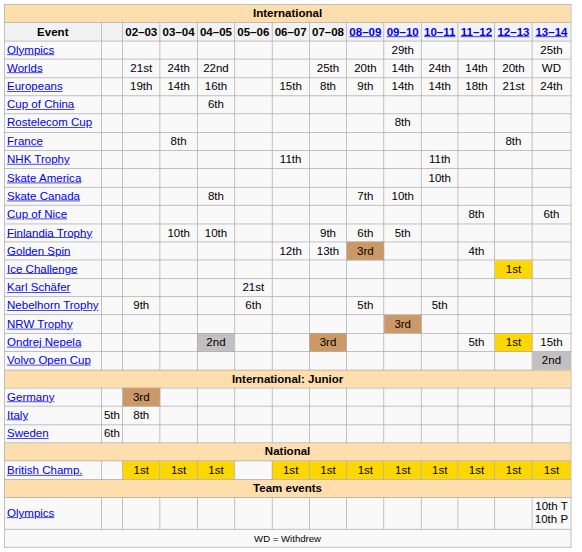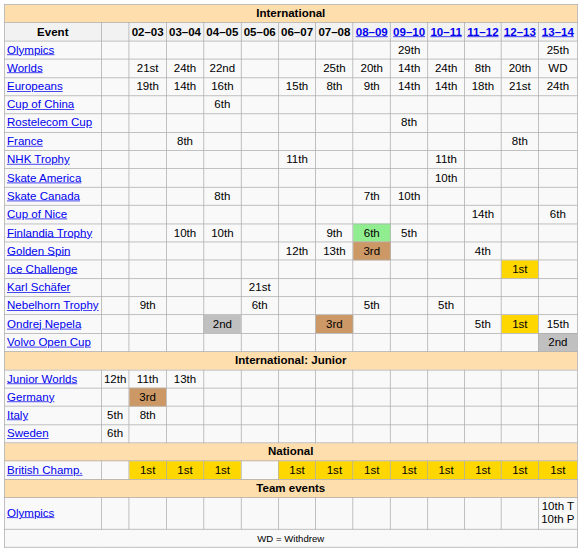Worlds | 11–12: 14th -> 8th
Cup of Nice | 11–12: 8th -> 14th
Finlandia Trophy | 08–09: no background -> lightgreen background
- row: NRW Trophy | 3rd
+ row: Junior Worlds | 12th | 11th | 13th
